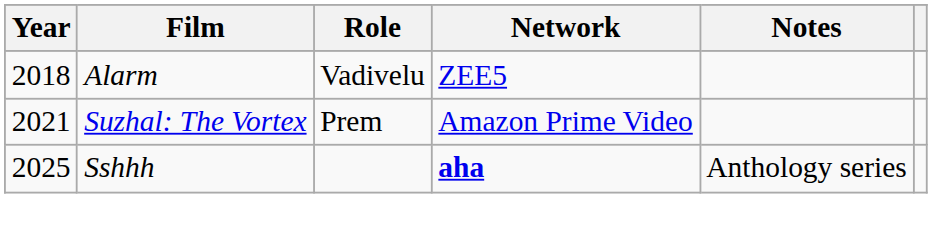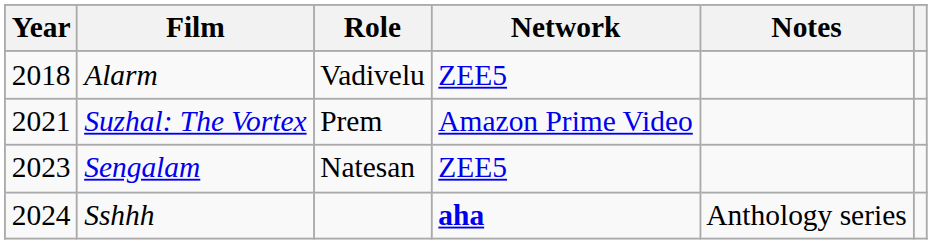+ row: 2023 | Sengalam | Natesan | ZEE5
Sshhh | Year: 2025 -> 2024
